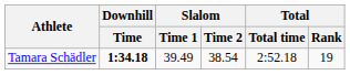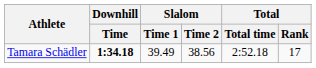Tamara Schädler | Slalom / Time 2: 38.54 -> 38.56
Tamara Schädler | Total / Rank: 19 -> 17
